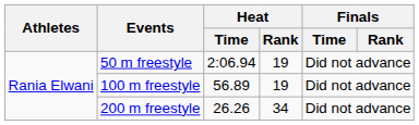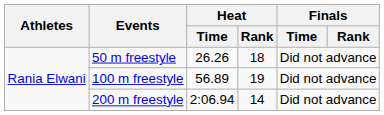50 m freestyle | Heat / Time: 2:06.94 -> 26.26
50 m freestyle | Heat / Rank: 19 -> 18
200 m freestyle | Heat / Time: 26.26 -> 2:06.94
200 m freestyle | Heat / Rank: 34 -> 14
